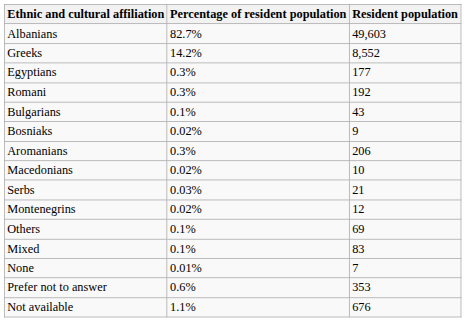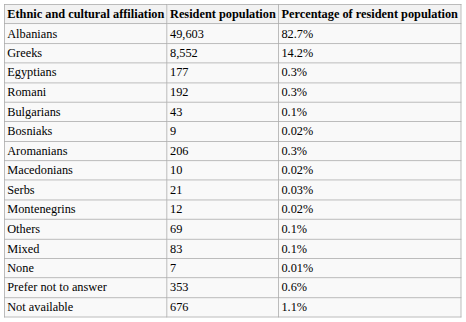columns swapped: Resident population <-> Percentage of resident population
